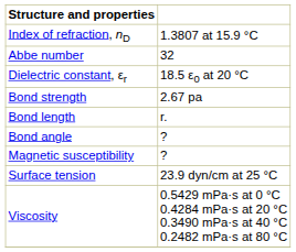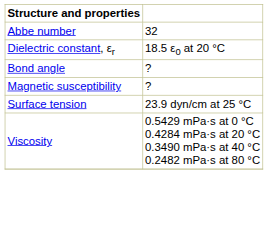- row: Index of refraction, nD | 1.3807 at 15.9 °C
- row: Bond strength | 2.67 pa
- row: Bond length | r.
